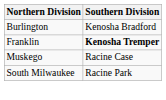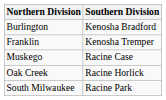Franklin | Southern Division: bold -> normal
+ row: Oak Creek | Racine Horlick
